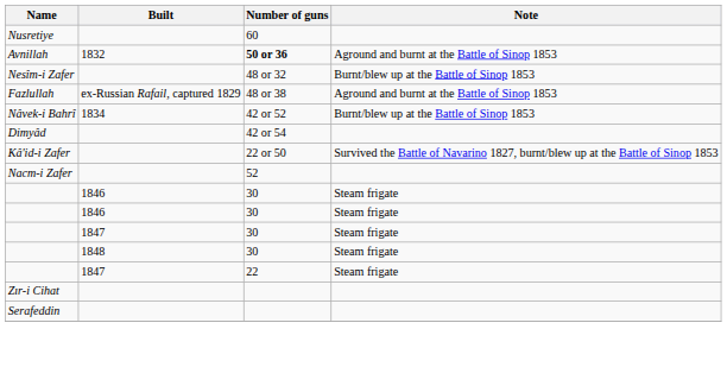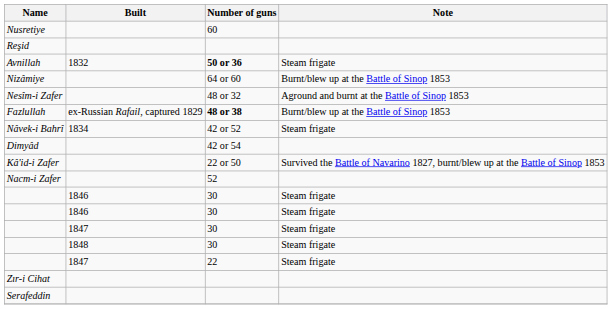+ row: Reşid
Avnillah | Note: Aground and burnt at the Battle of Sinop 1853 -> Steam frigate
+ row: Nizâmiye | 64 or 60 | Burnt/blew up at the Battle of Sinop 1853
Nesîm-i Zafer | Note: Burnt/blew up at the Battle of Sinop 1853 -> Aground and burnt at the Battle of Sinop 1853
Fazlullah | Number of guns: normal -> bold
Fazlullah | Note: Aground and burnt at the Battle of Sinop 1853 -> Burnt/blew up at the Battle of Sinop 1853
Nâvek-i Bahrî | Note: Burnt/blew up at the Battle of Sinop 1853 -> Steam frigate
